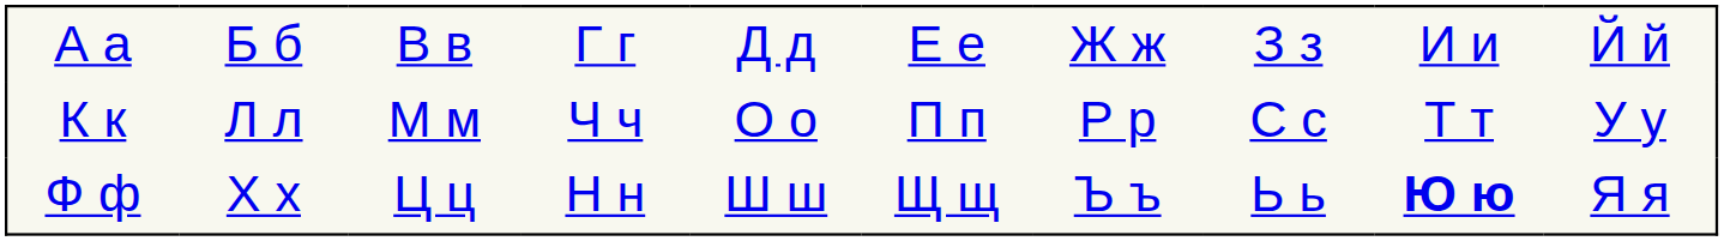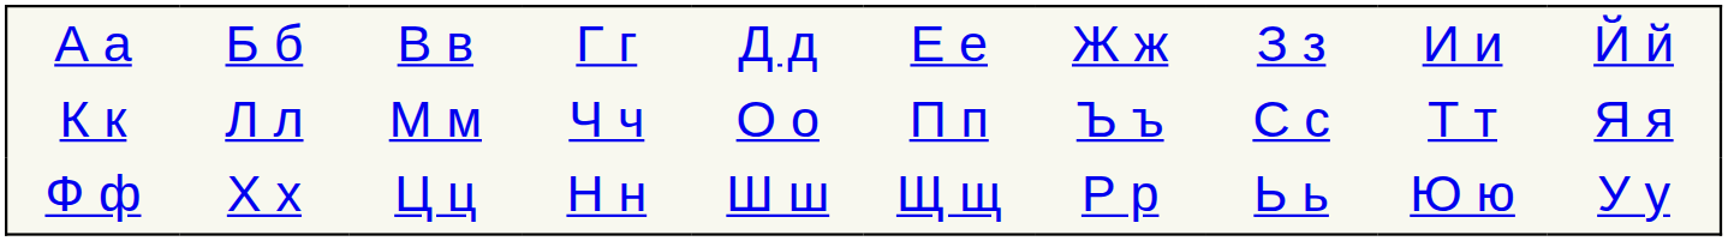К к | column 7: Р р -> Ъ ъ
К к | column 10: У у -> Я я
Ф ф | column 7: Ъ ъ -> Р р
Ф ф | column 9: bold -> normal
Ф ф | column 10: Я я -> У у
